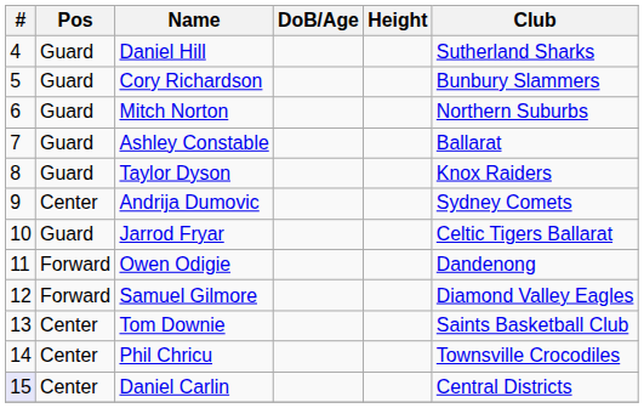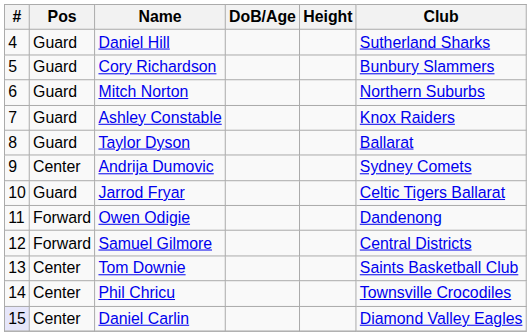Ashley Constable | Club: Ballarat -> Knox Raiders
Taylor Dyson | Club: Knox Raiders -> Ballarat
Samuel Gilmore | Club: Diamond Valley Eagles -> Central Districts
Daniel Carlin | Club: Central Districts -> Diamond Valley Eagles
